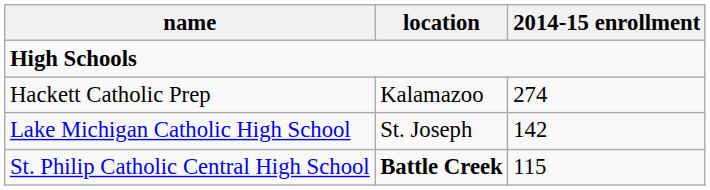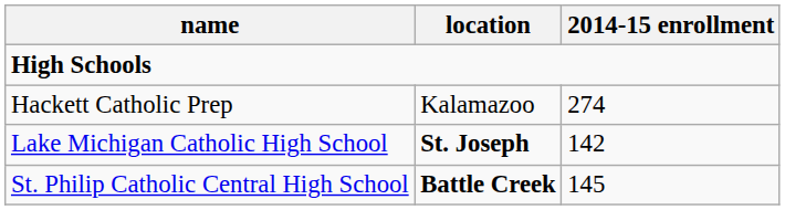Lake Michigan Catholic High School | location: normal -> bold
St. Philip Catholic Central High School | 2014-15 enrollment: 115 -> 145
